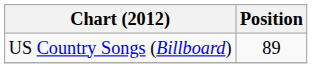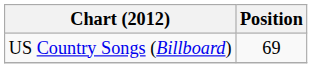US Country Songs (Billboard) | Position: 89 -> 69
